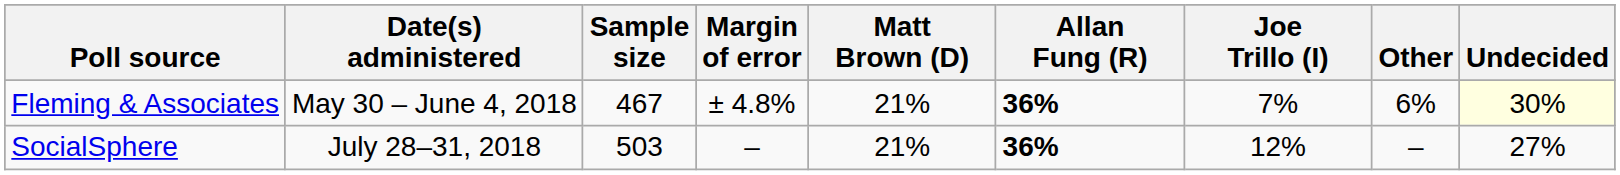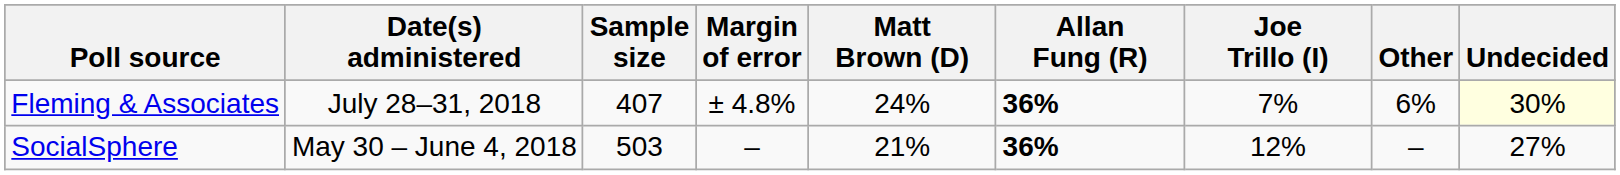Fleming & Associates | Date(s) administered: May 30 – June 4, 2018 -> July 28–31, 2018
Fleming & Associates | Sample size: 467 -> 407
Fleming & Associates | Matt Brown (D): 21% -> 24%
SocialSphere | Date(s) administered: July 28–31, 2018 -> May 30 – June 4, 2018
